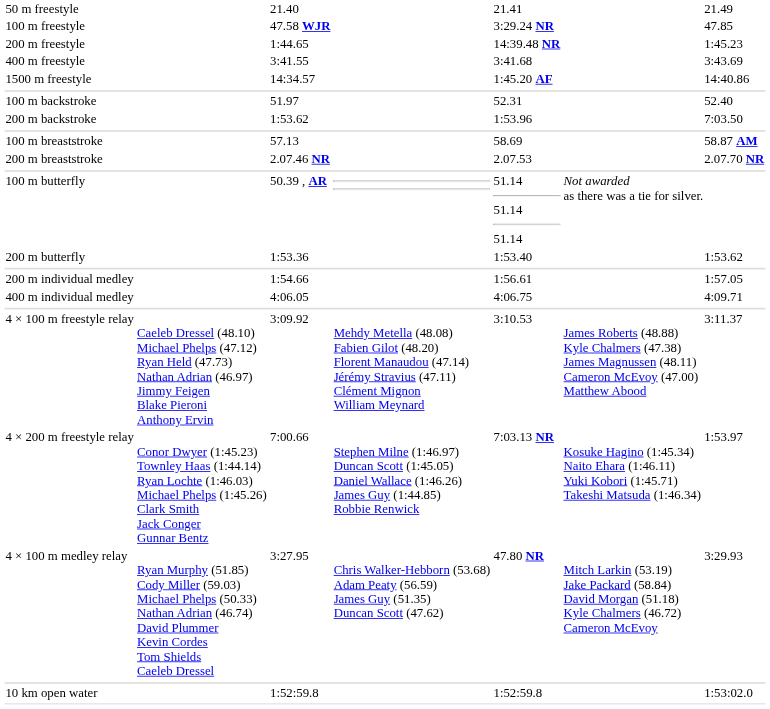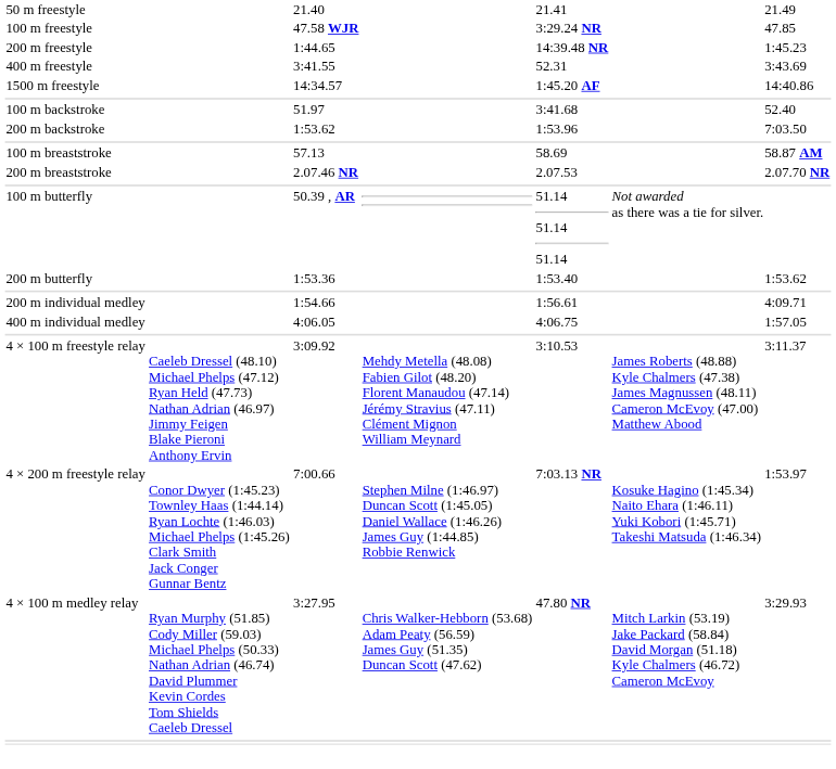400 m freestyle | column 5: 3:41.68 -> 52.31
100 m backstroke | column 5: 52.31 -> 3:41.68
200 m individual medley | column 7: 1:57.05 -> 4:09.71
400 m individual medley | column 7: 4:09.71 -> 1:57.05
- row: 10 km open water | 1:52:59.8 | 1:52:59.8 | 1:53:02.0
